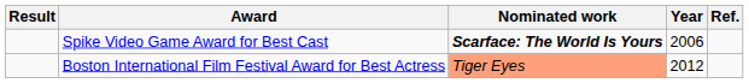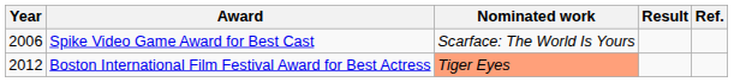columns swapped: Year <-> Result
Spike Video Game Award for Best Cast | Nominated work: bold -> normal
